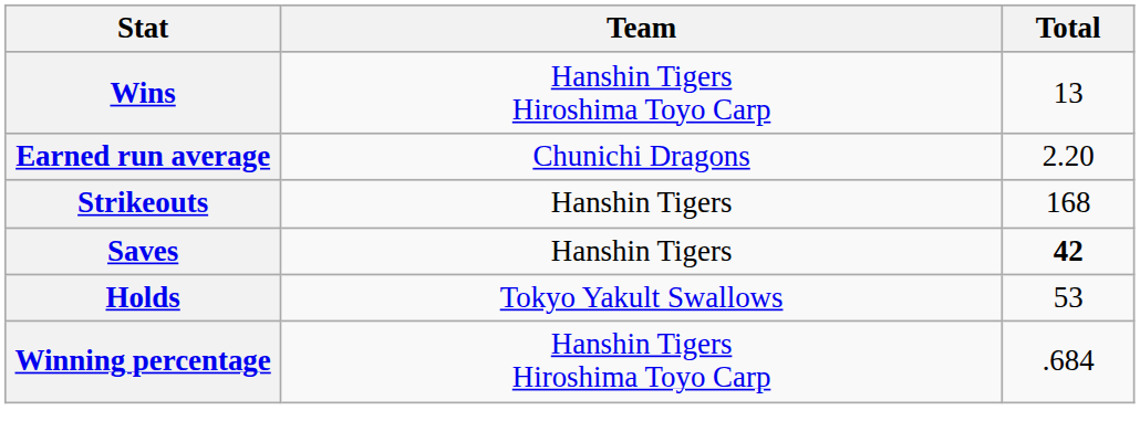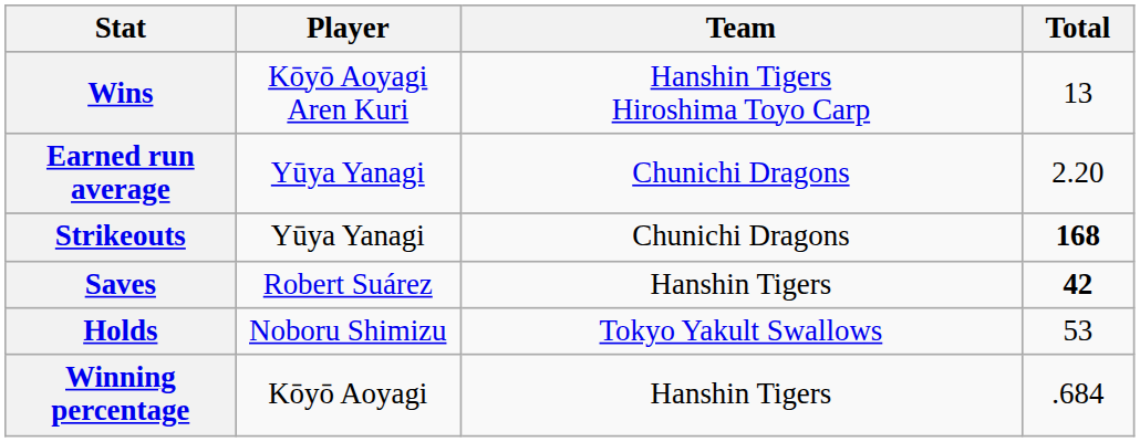+ column: Player | Kōyō Aoyagi Aren Kuri | Yūya Yanagi | Yūya Yanagi | Robert Suárez | Noboru Shimizu | Kōyō Aoyagi
Strikeouts | Team: Hanshin Tigers -> Chunichi Dragons
Strikeouts | Total: normal -> bold
Winning percentage | Team: Hanshin Tigers Hiroshima Toyo Carp -> Hanshin Tigers
